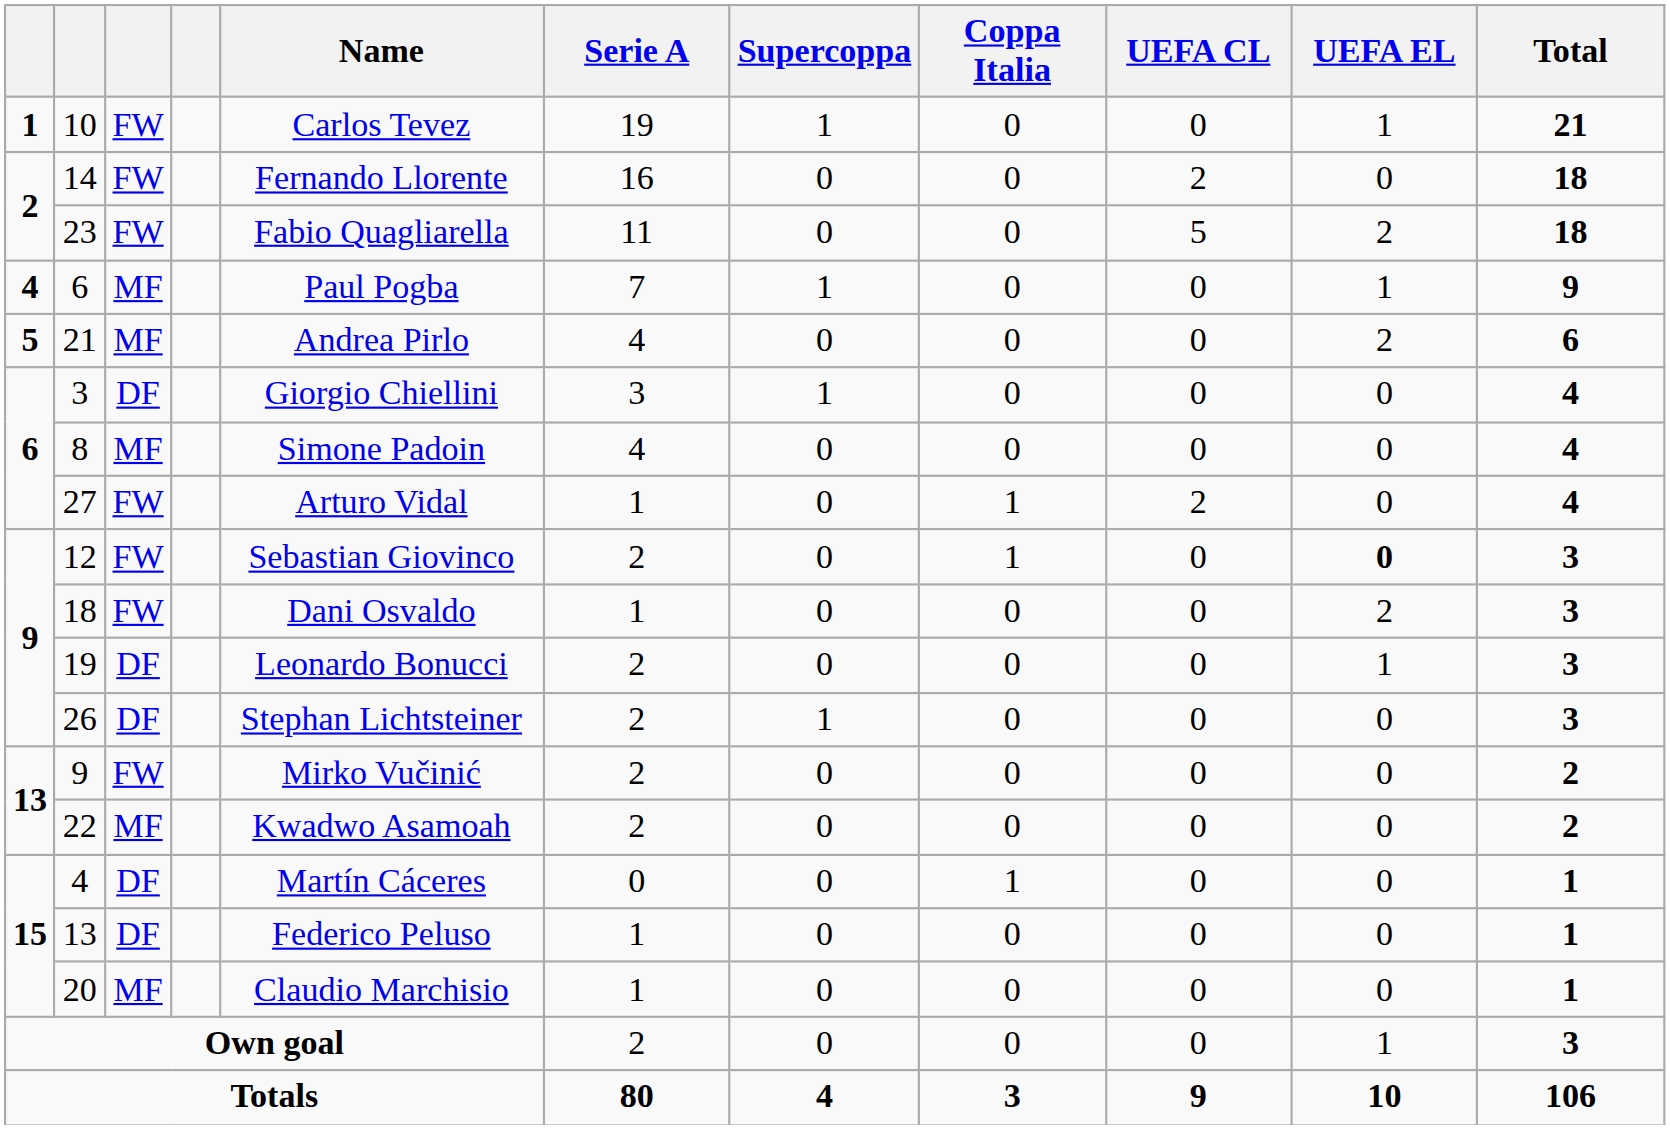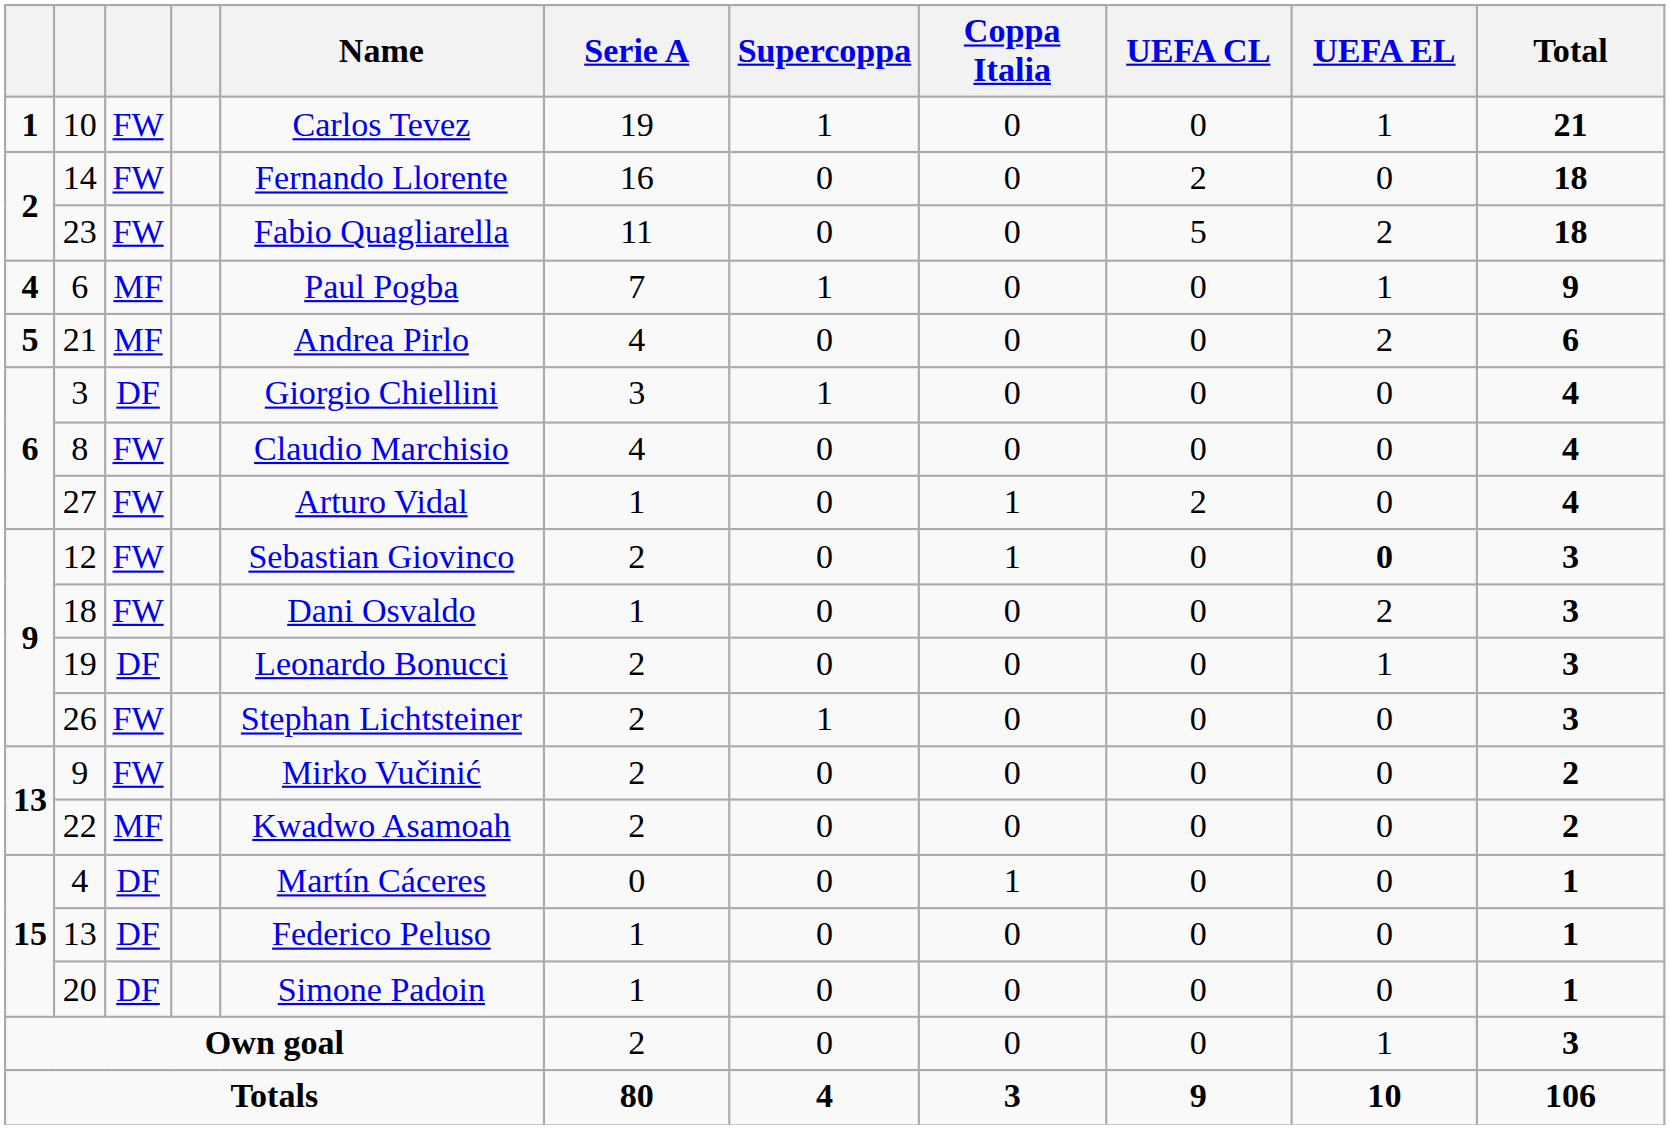8 | column 3: MF -> FW
8 | Name: Simone Padoin -> Claudio Marchisio
26 | column 3: DF -> FW
20 | column 3: MF -> DF
20 | Name: Claudio Marchisio -> Simone Padoin
